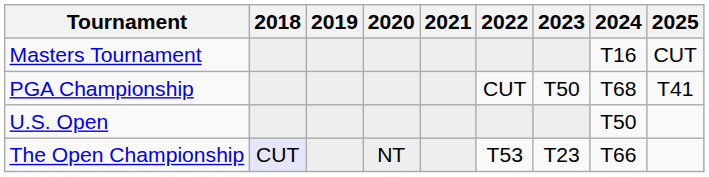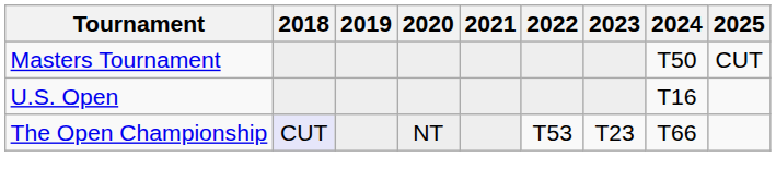Masters Tournament | 2024: T16 -> T50
- row: PGA Championship | CUT | T50 | T68 | T41
U.S. Open | 2024: T50 -> T16
